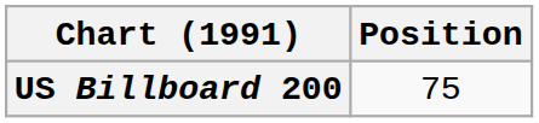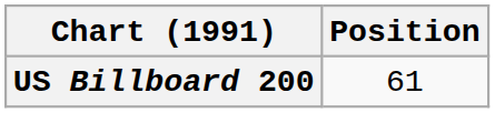US Billboard 200 | Position: 75 -> 61
